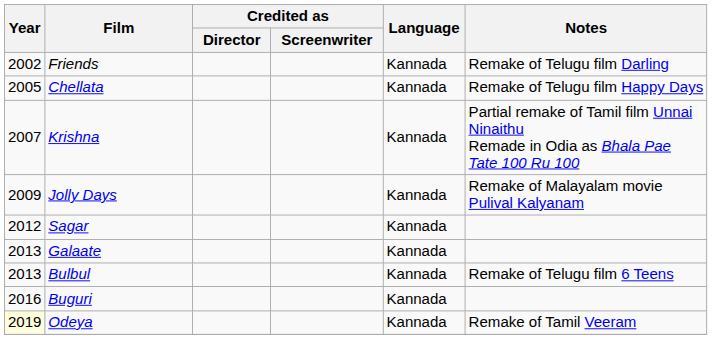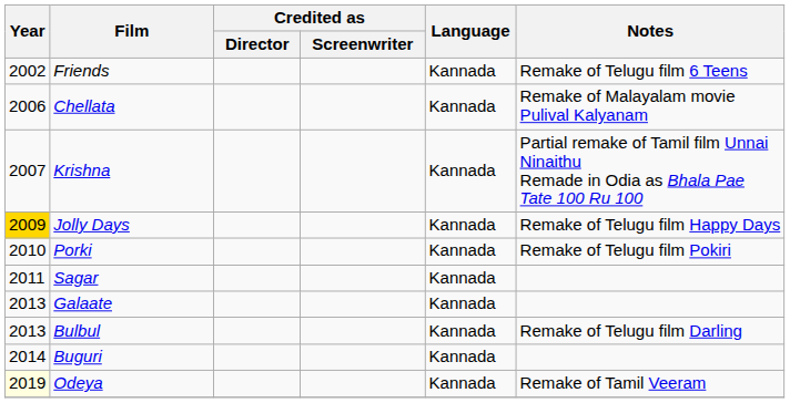Friends | Notes: Remake of Telugu film Darling -> Remake of Telugu film 6 Teens
Chellata | Year: 2005 -> 2006
Chellata | Notes: Remake of Telugu film Happy Days -> Remake of Malayalam movie Pulival Kalyanam
Jolly Days | Year: no background -> gold background
Jolly Days | Notes: Remake of Malayalam movie Pulival Kalyanam -> Remake of Telugu film Happy Days
+ row: 2010 | Porki | Kannada | Remake of Telugu film Pokiri
Sagar | Year: 2012 -> 2011
Bulbul | Notes: Remake of Telugu film 6 Teens -> Remake of Telugu film Darling
Buguri | Year: 2016 -> 2014
